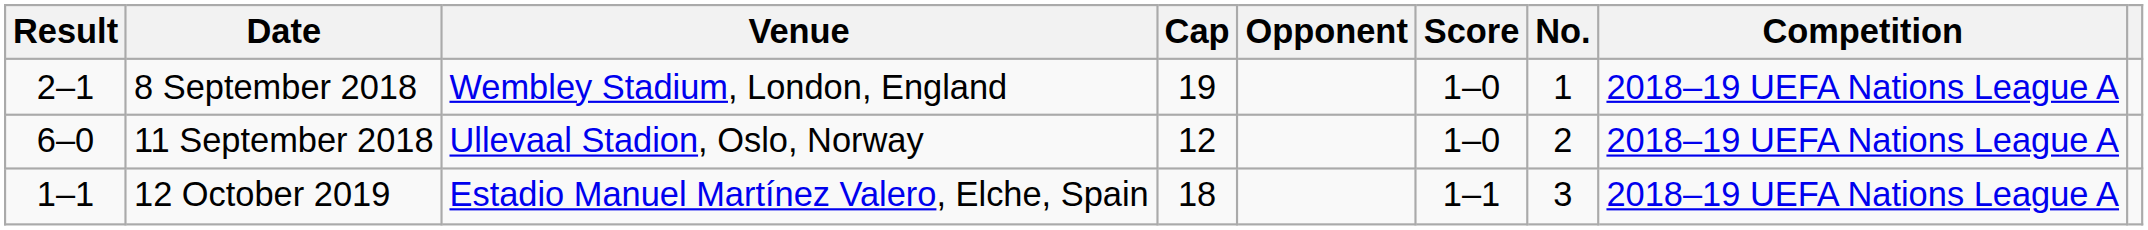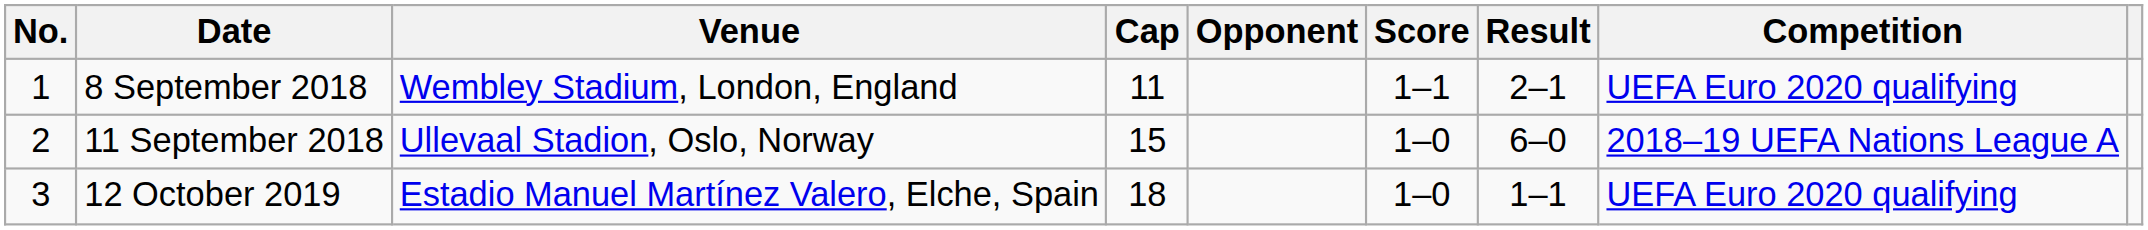columns swapped: No. <-> Result
8 September 2018 | Cap: 19 -> 11
8 September 2018 | Score: 1–0 -> 1–1
8 September 2018 | Competition: 2018–19 UEFA Nations League A -> UEFA Euro 2020 qualifying
11 September 2018 | Cap: 12 -> 15
12 October 2019 | Score: 1–1 -> 1–0
12 October 2019 | Competition: 2018–19 UEFA Nations League A -> UEFA Euro 2020 qualifying
